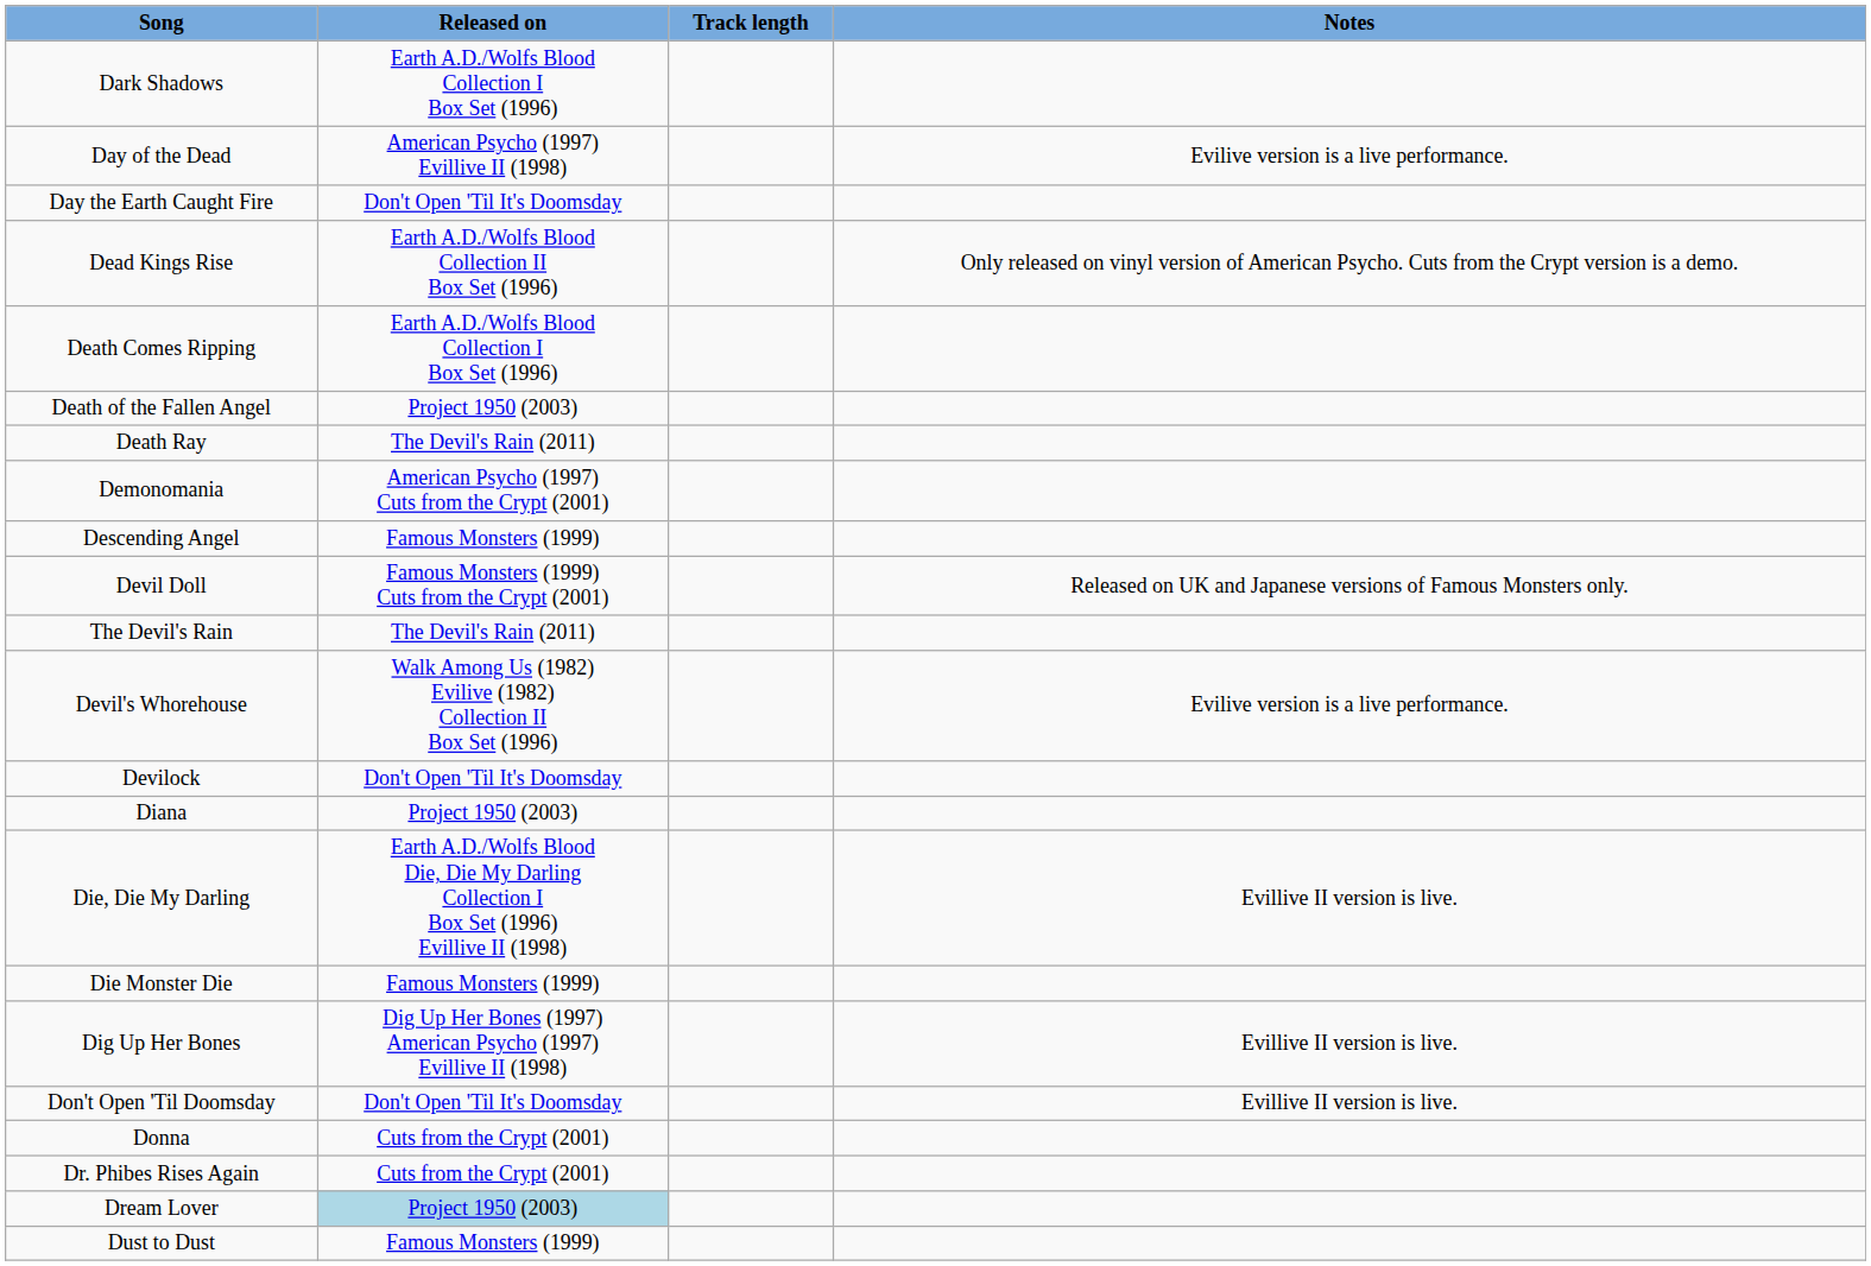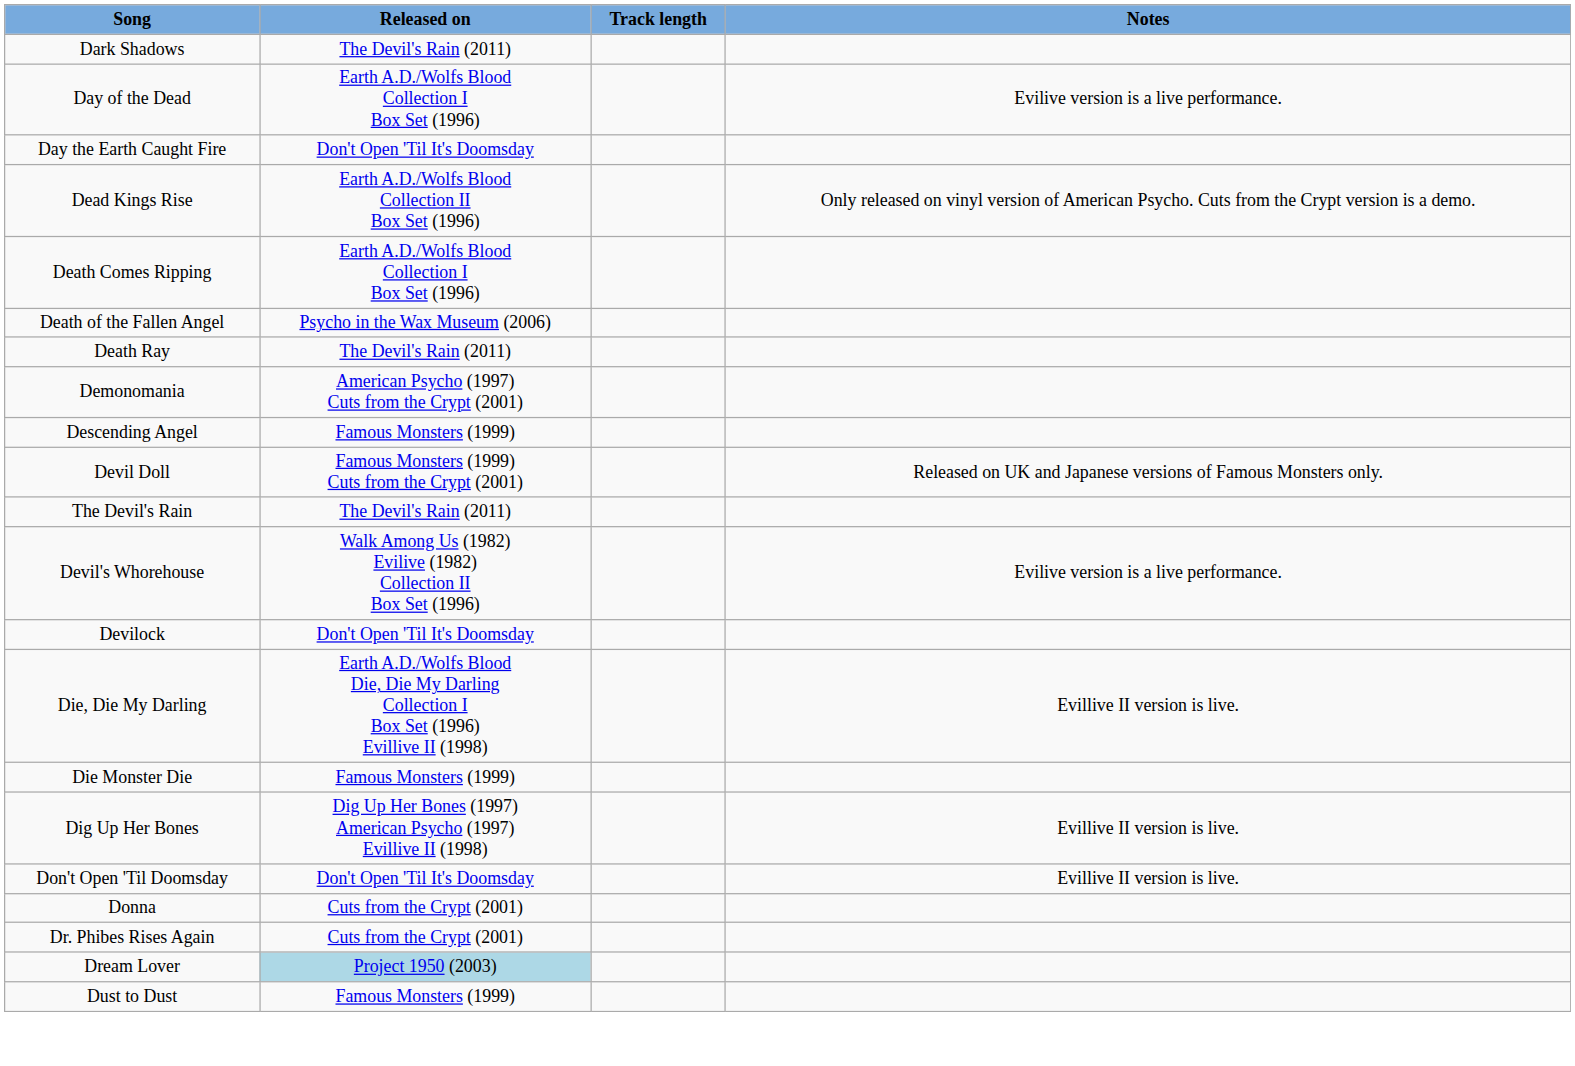Dark Shadows | Released on: Earth A.D./Wolfs Blood Collection I Box Set (1996) -> The Devil's Rain (2011)
Day of the Dead | Released on: American Psycho (1997) Evillive II (1998) -> Earth A.D./Wolfs Blood Collection I Box Set (1996)
Death of the Fallen Angel | Released on: Project 1950 (2003) -> Psycho in the Wax Museum (2006)
- row: Diana | Project 1950 (2003)
